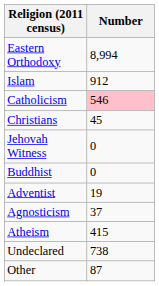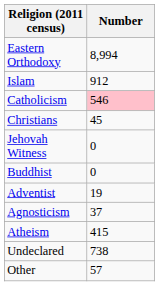Other | Number: 87 -> 57
